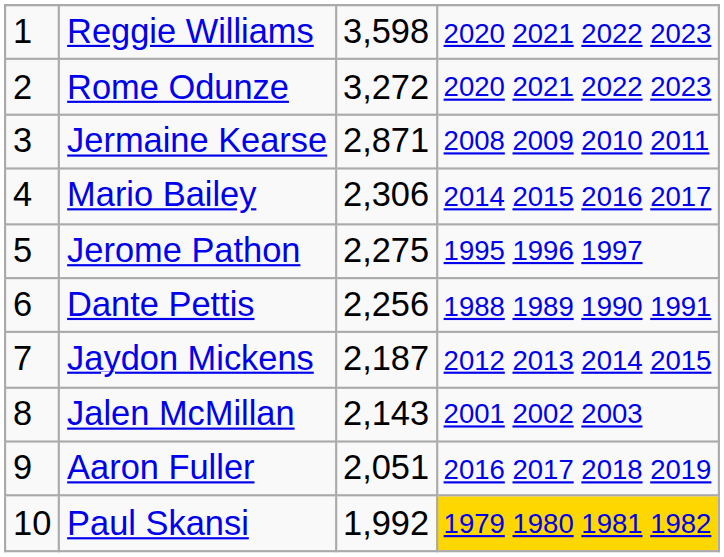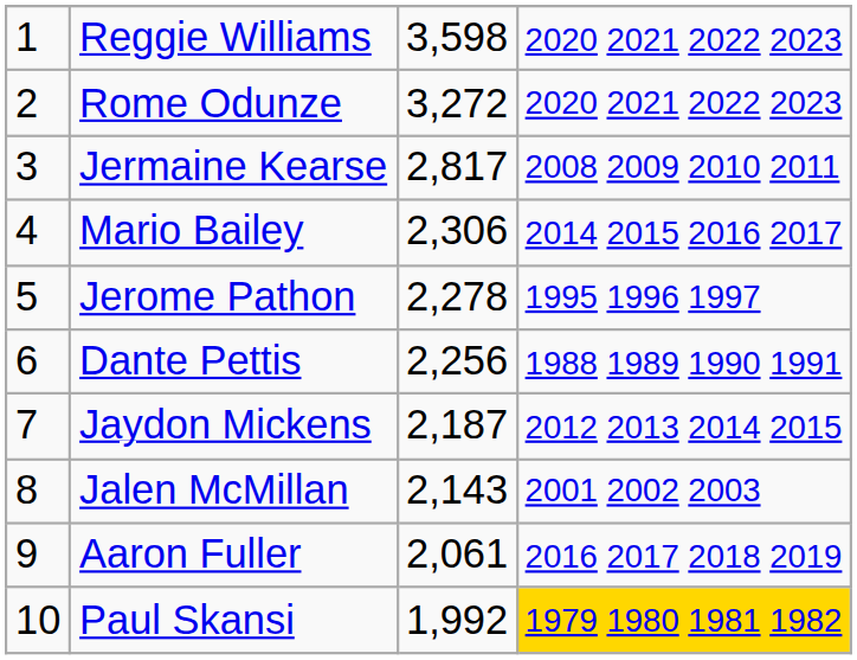Jermaine Kearse | column 3: 2,871 -> 2,817
Jerome Pathon | column 3: 2,275 -> 2,278
Aaron Fuller | column 3: 2,051 -> 2,061
